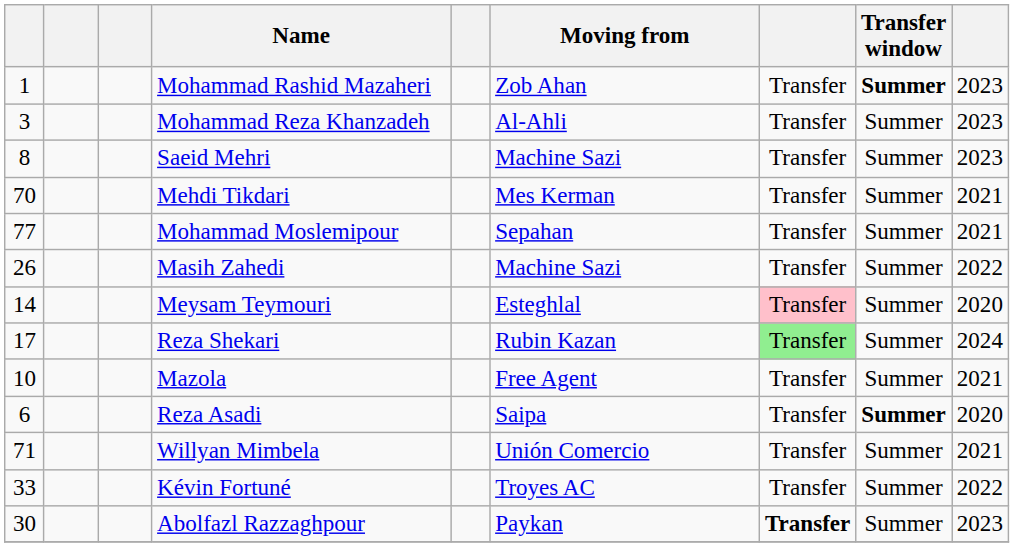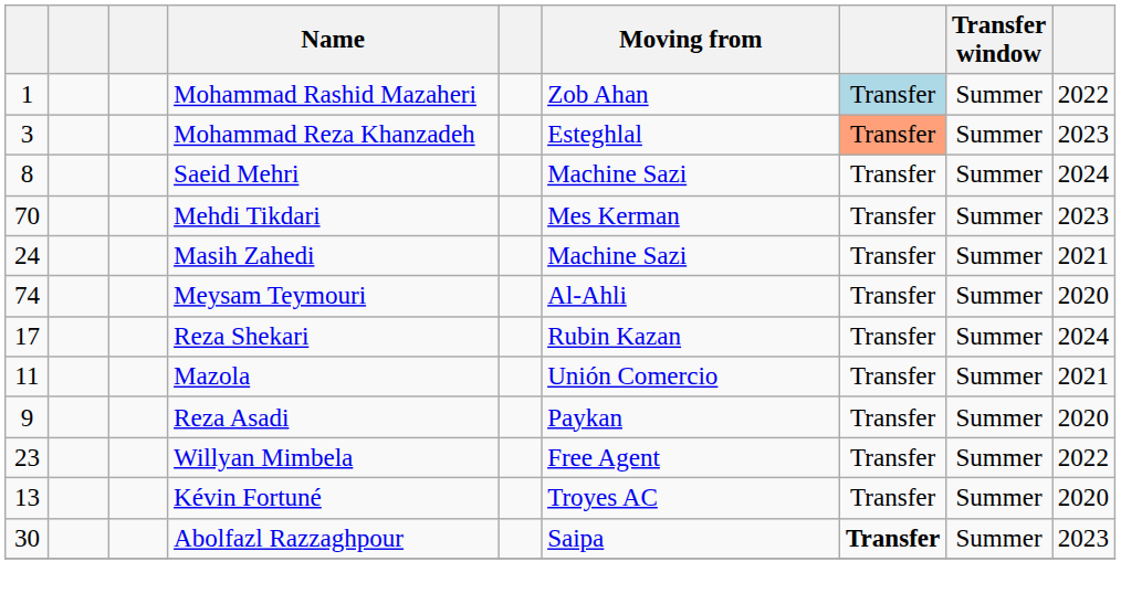Mohammad Rashid Mazaheri | column 7: no background -> lightblue background
Mohammad Rashid Mazaheri | Transfer window: bold -> normal
Mohammad Rashid Mazaheri | column 9: 2023 -> 2022
Mohammad Reza Khanzadeh | Moving from: Al-Ahli -> Esteghlal
Mohammad Reza Khanzadeh | column 7: no background -> lightsalmon background
Saeid Mehri | column 9: 2023 -> 2024
Mehdi Tikdari | column 9: 2021 -> 2023
- row: 77 | Mohammad Moslemipour | Sepahan | Transfer | Summer | 2021
Masih Zahedi | column 1: 26 -> 24
Masih Zahedi | column 9: 2022 -> 2021
Meysam Teymouri | column 1: 14 -> 74
Meysam Teymouri | Moving from: Esteghlal -> Al-Ahli
Meysam Teymouri | column 7: pink background -> no background
Reza Shekari | column 7: lightgreen background -> no background
Mazola | column 1: 10 -> 11
Mazola | Moving from: Free Agent -> Unión Comercio
Reza Asadi | column 1: 6 -> 9
Reza Asadi | Moving from: Saipa -> Paykan
Reza Asadi | Transfer window: bold -> normal
Willyan Mimbela | column 1: 71 -> 23
Willyan Mimbela | Moving from: Unión Comercio -> Free Agent
Willyan Mimbela | column 9: 2021 -> 2022
Kévin Fortuné | column 1: 33 -> 13
Kévin Fortuné | column 9: 2022 -> 2020
Abolfazl Razzaghpour | Moving from: Paykan -> Saipa
